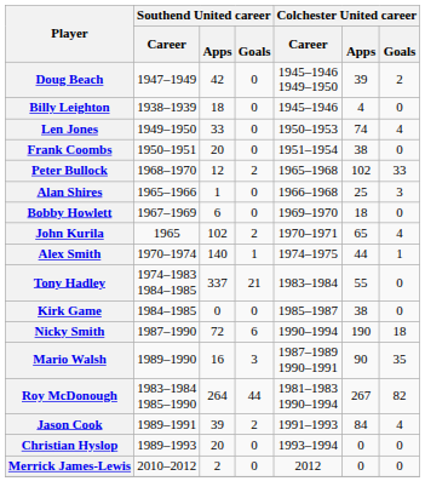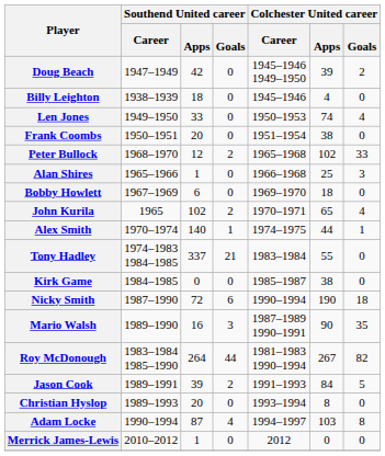Jason Cook | Colchester United career / Goals: 4 -> 5
Christian Hyslop | Colchester United career / Apps: 0 -> 8
+ row: Adam Locke | 1990–1994 | 87 | 4 | 1994–1997 | 103 | 8
Merrick James-Lewis | Southend United career / Apps: 2 -> 1
